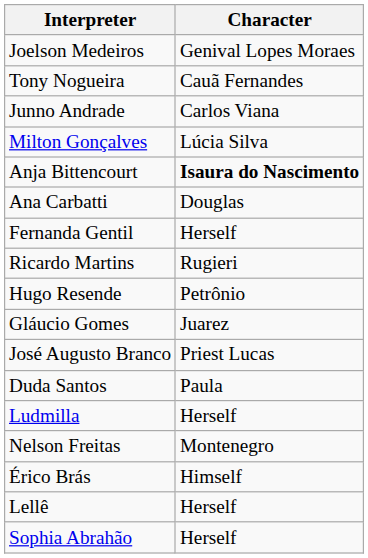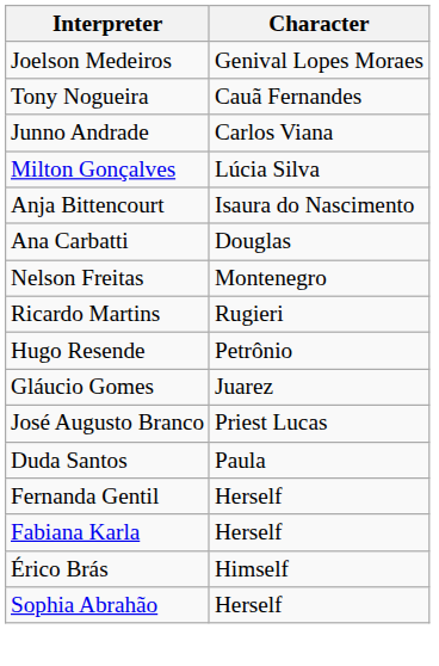Anja Bittencourt | Character: bold -> normal
rows swapped: Nelson Freitas <-> Fernanda Gentil
- row: Ludmilla | Herself
+ row: Fabiana Karla | Herself
- row: Lellê | Herself
